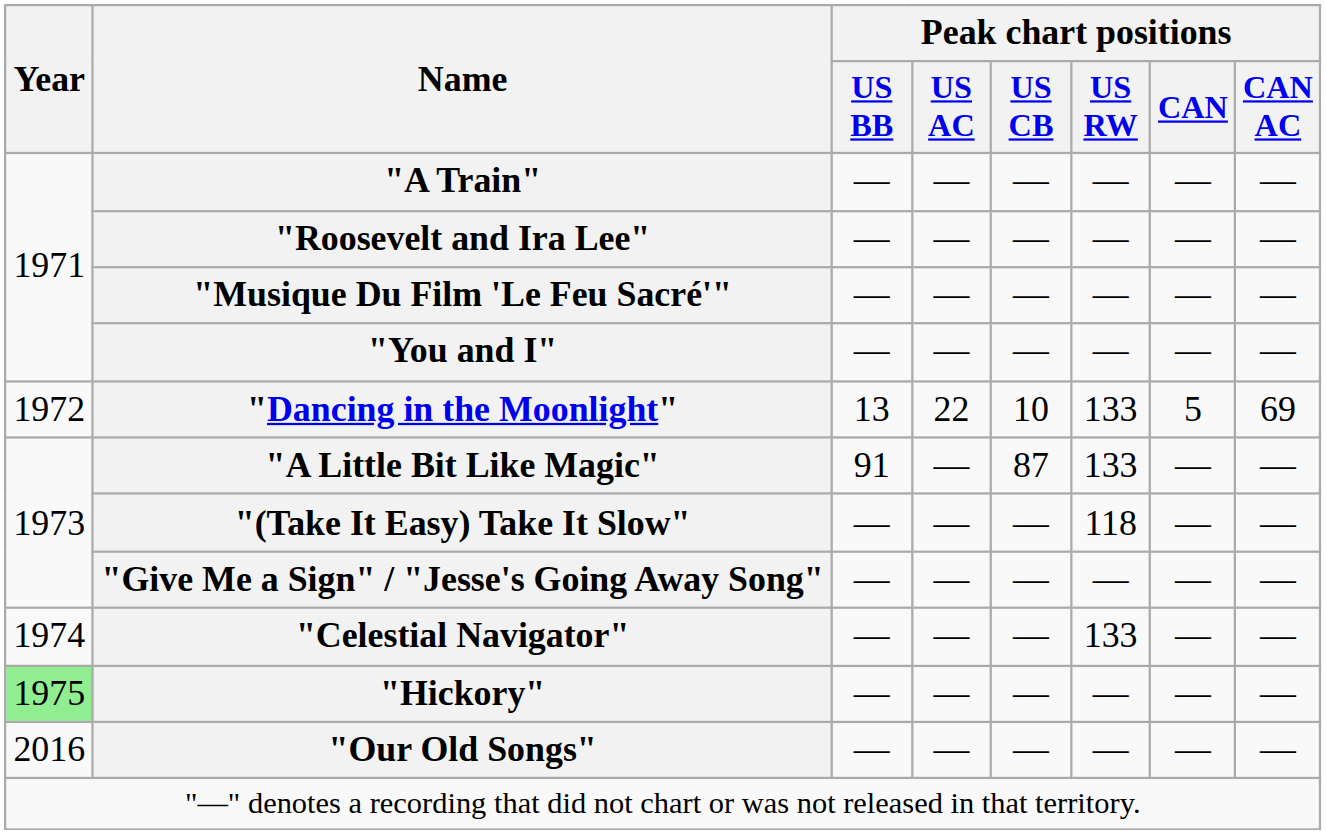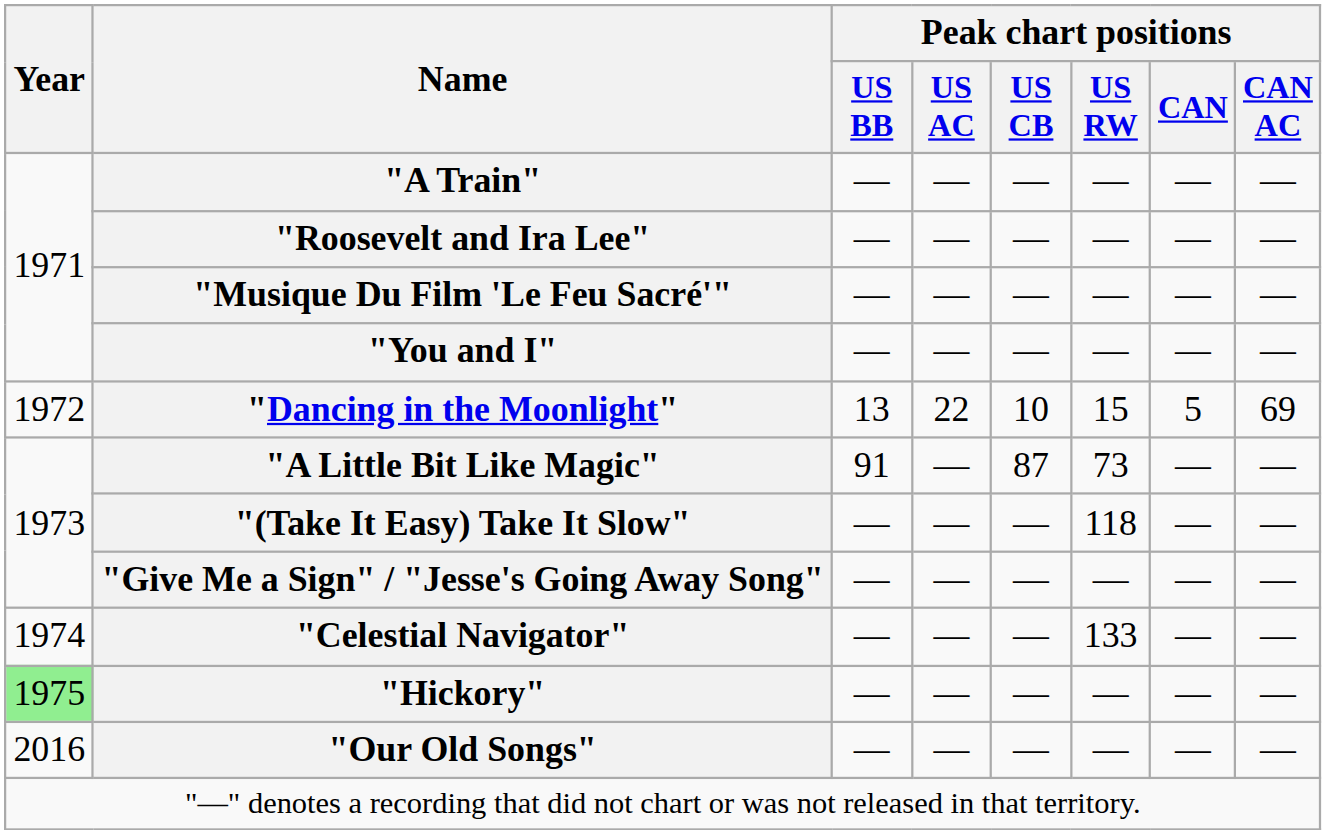"Dancing in the Moonlight" | Peak chart positions / US RW: 133 -> 15
"A Little Bit Like Magic" | Peak chart positions / US RW: 133 -> 73
